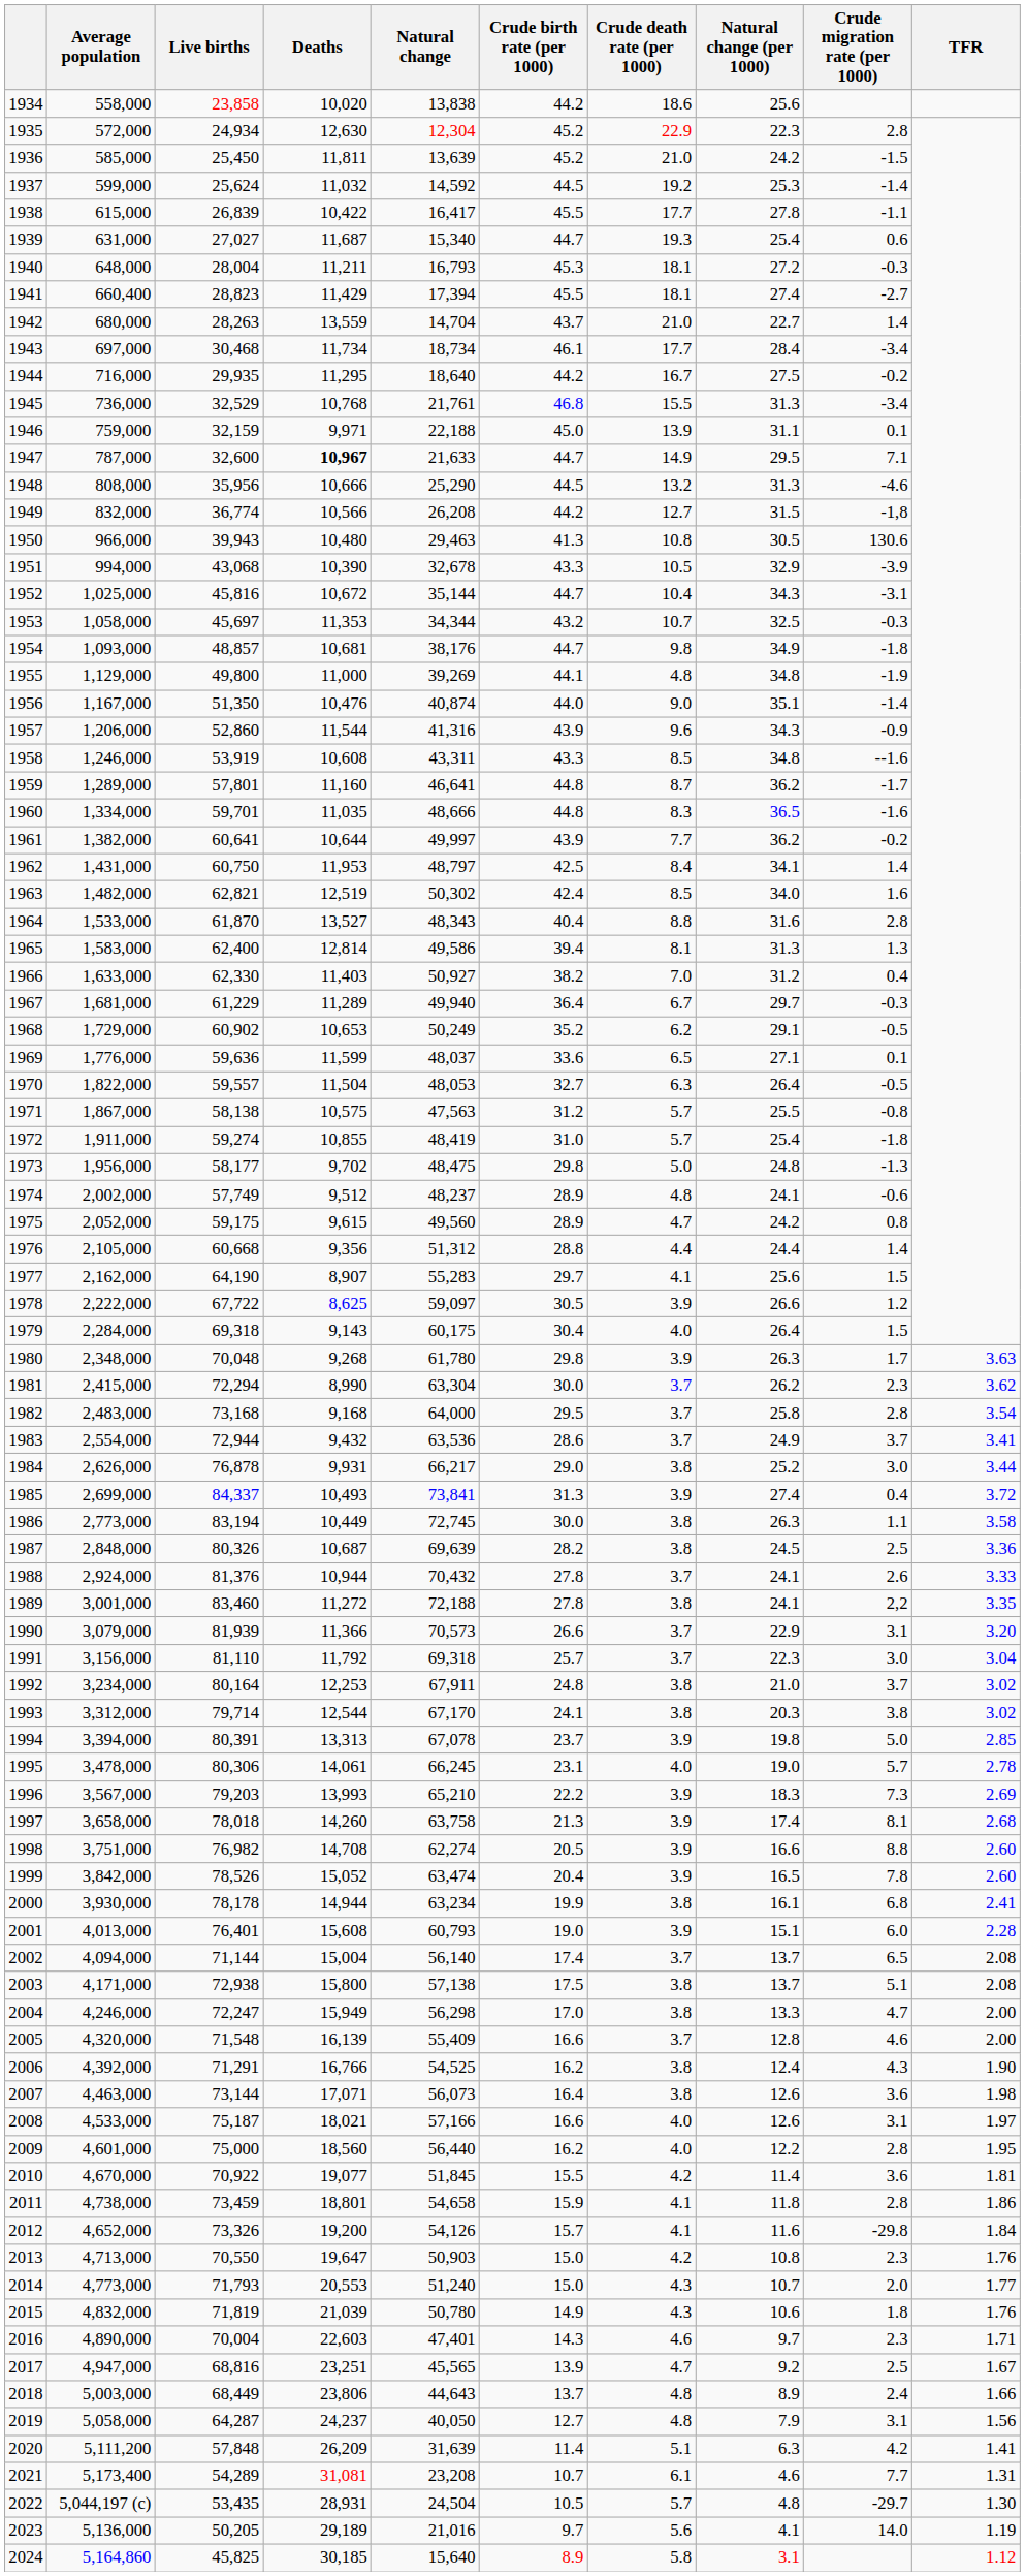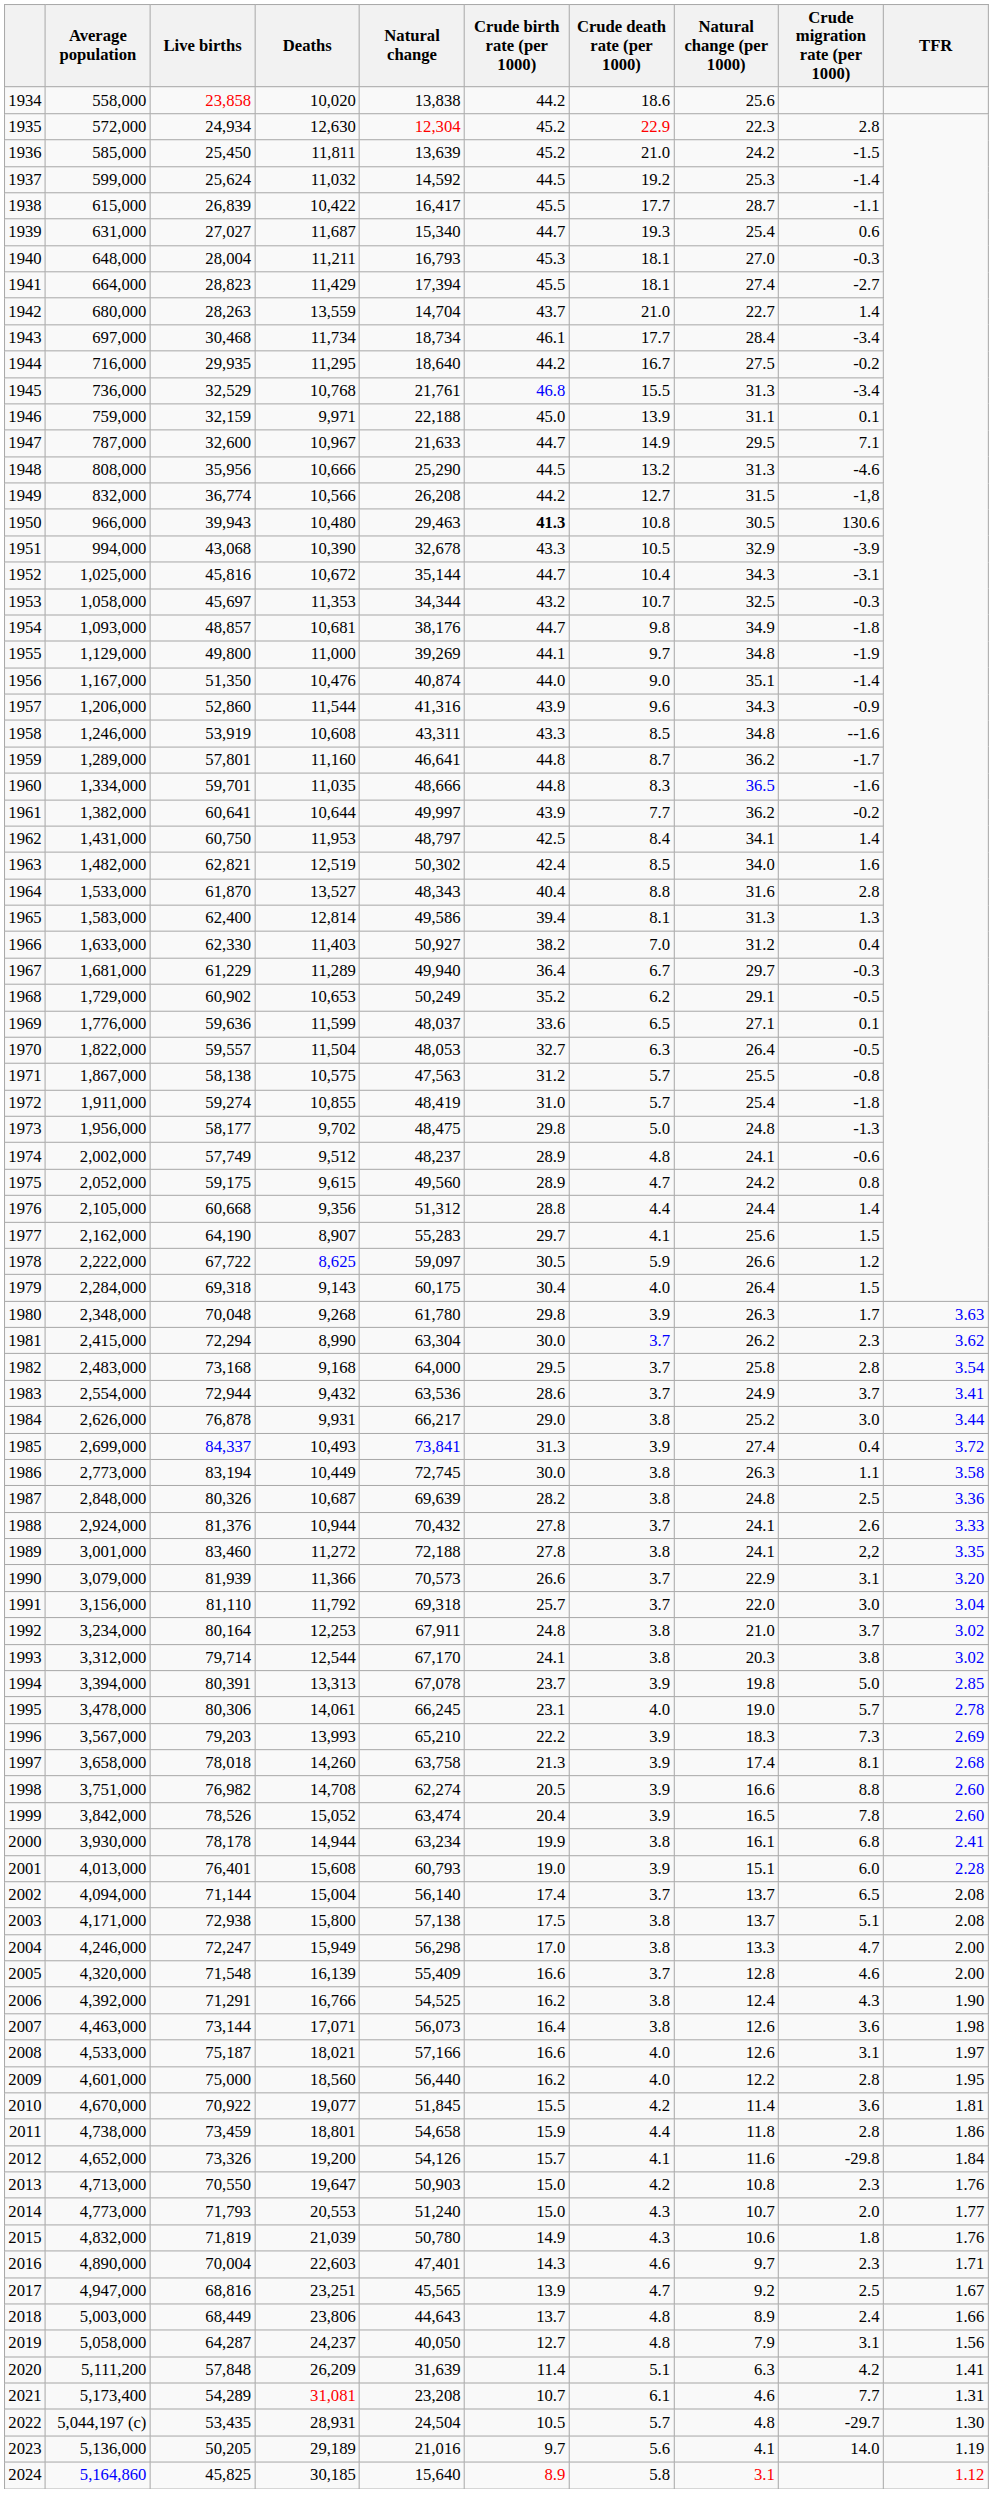1938 | Natural change (per 1000): 27.8 -> 28.7
1940 | Natural change (per 1000): 27.2 -> 27.0
1941 | Average population: 660,400 -> 664,000
1947 | Deaths: bold -> normal
1950 | Crude birth rate (per 1000): normal -> bold
1955 | Crude death rate (per 1000): 4.8 -> 9.7
1978 | Crude death rate (per 1000): 3.9 -> 5.9
1987 | Natural change (per 1000): 24.5 -> 24.8
1991 | Natural change (per 1000): 22.3 -> 22.0
2011 | Crude death rate (per 1000): 4.1 -> 4.4
